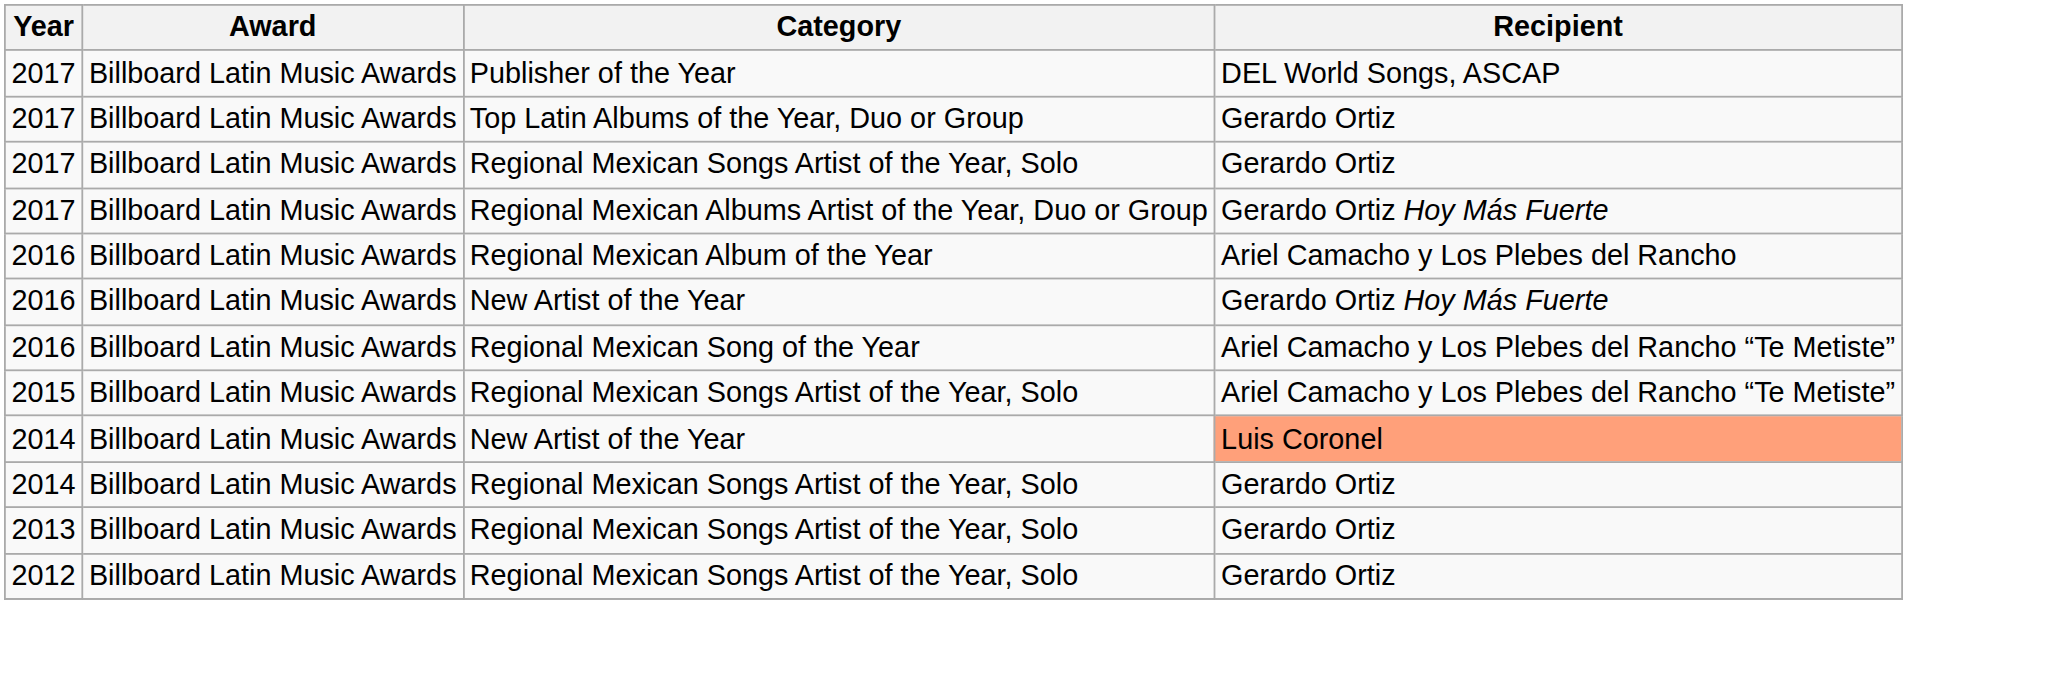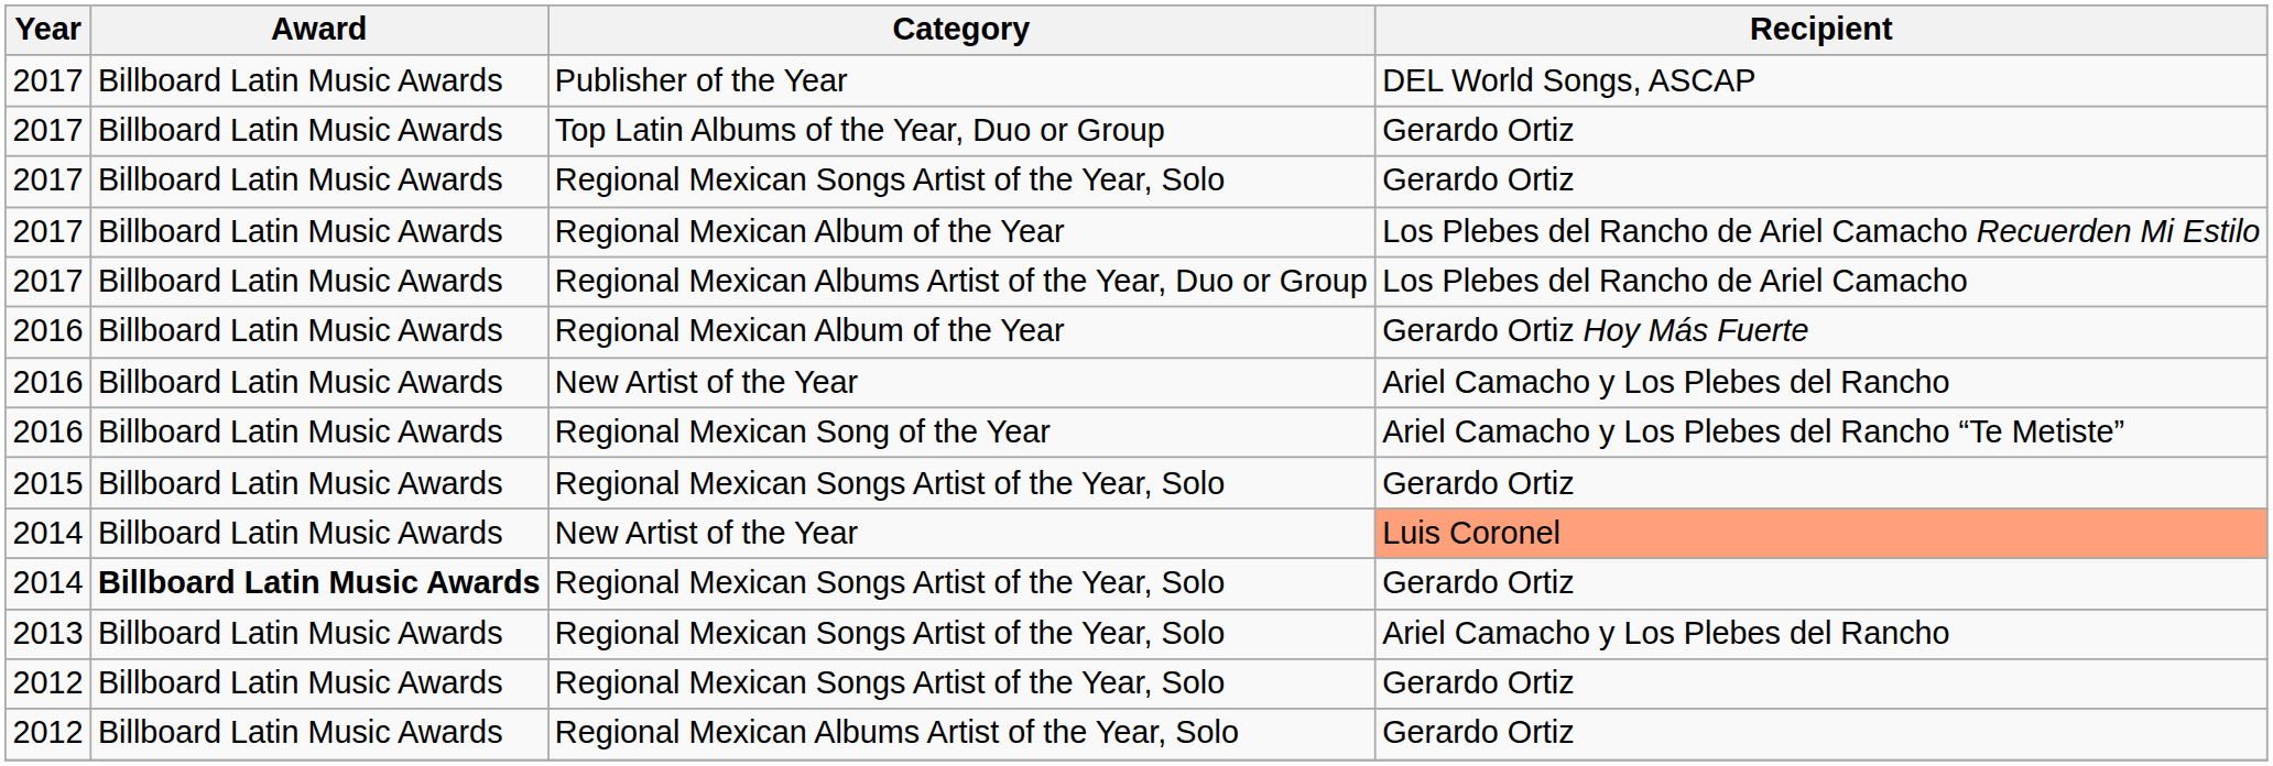+ row: 2017 | Billboard Latin Music Awards | Regional Mexican Album of the Year | Los Plebes del Rancho de Ariel Camacho Recuerden Mi Estilo
Regional Mexican Albums Artist of the Year, Duo or Group | Recipient: Gerardo Ortiz Hoy Más Fuerte -> Los Plebes del Rancho de Ariel Camacho
2016 / Regional Mexican Album of the Year | Recipient: Ariel Camacho y Los Plebes del Rancho -> Gerardo Ortiz Hoy Más Fuerte
2016 / New Artist of the Year | Recipient: Gerardo Ortiz Hoy Más Fuerte -> Ariel Camacho y Los Plebes del Rancho
2015 / Regional Mexican Songs Artist of the Year, Solo | Recipient: Ariel Camacho y Los Plebes del Rancho “Te Metiste” -> Gerardo Ortiz
2014 / Regional Mexican Songs Artist of the Year, Solo | Award: normal -> bold
2013 / Regional Mexican Songs Artist of the Year, Solo | Recipient: Gerardo Ortiz -> Ariel Camacho y Los Plebes del Rancho
+ row: 2012 | Billboard Latin Music Awards | Regional Mexican Albums Artist of the Year, Solo | Gerardo Ortiz
